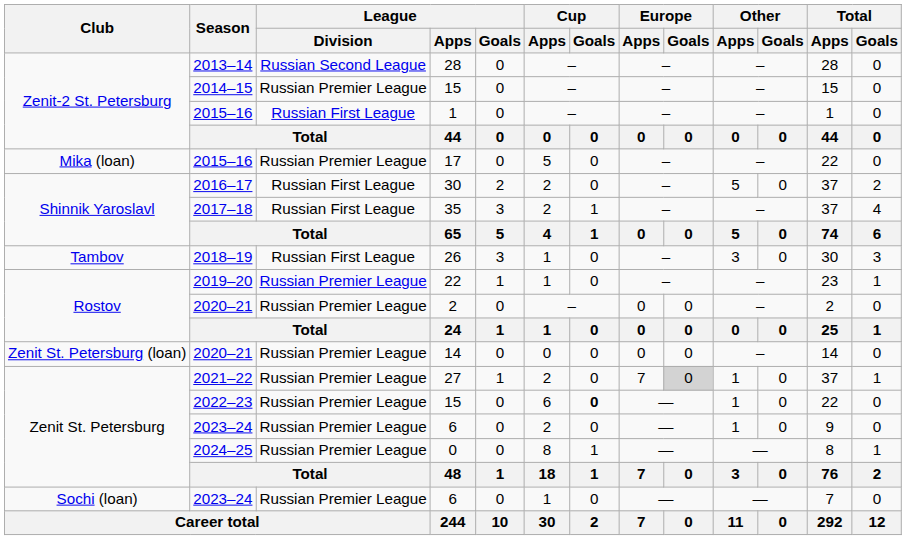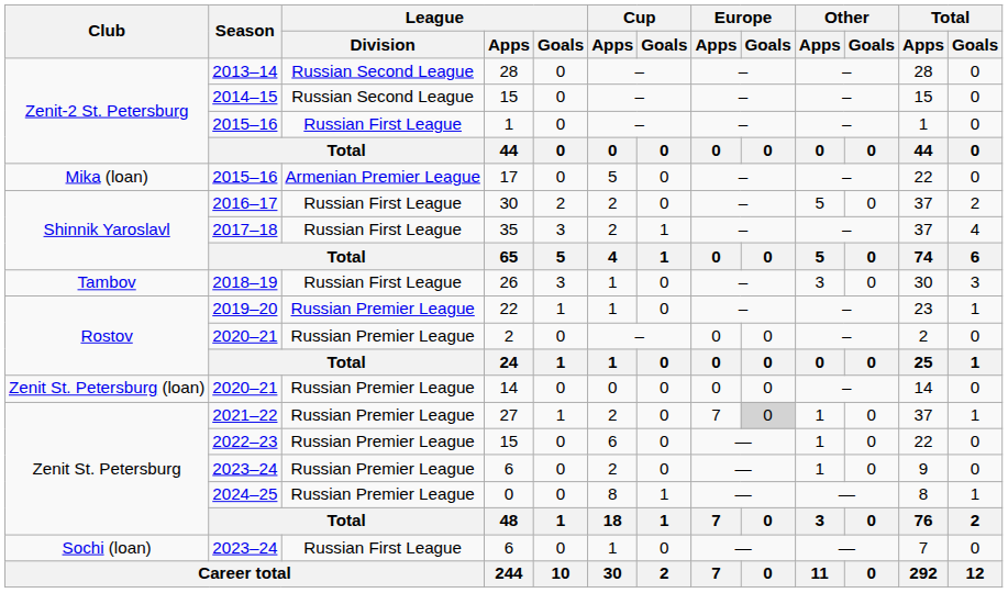Zenit-2 St. Petersburg / 15 | League / Division: Russian Premier League -> Russian Second League
17 | League / Division: Russian Premier League -> Armenian Premier League
Zenit St. Petersburg / 15 | Cup / Goals: bold -> normal
Sochi (loan) / 6 | League / Division: Russian Premier League -> Russian First League
